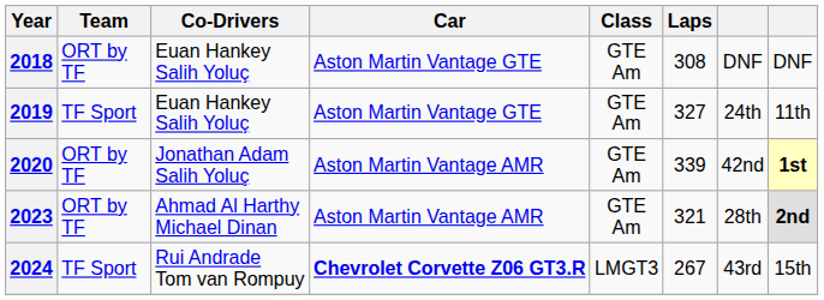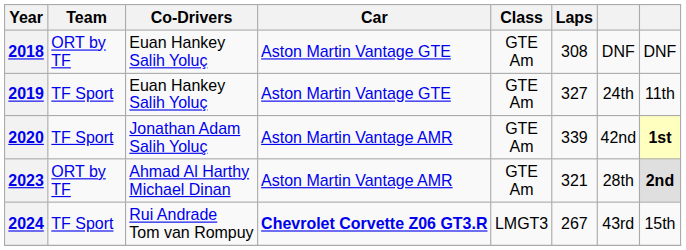2020 | Team: ORT by TF -> TF Sport
